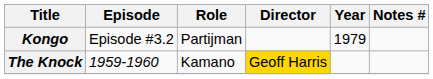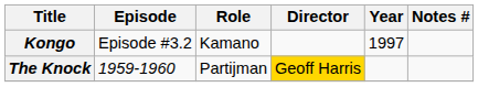Kongo | Role: Partijman -> Kamano
Kongo | Year: 1979 -> 1997
The Knock | Role: Kamano -> Partijman
